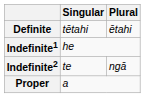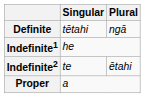Definite | Plural: ētahi -> ngā
Indefinite2 | Plural: ngā -> ētahi
